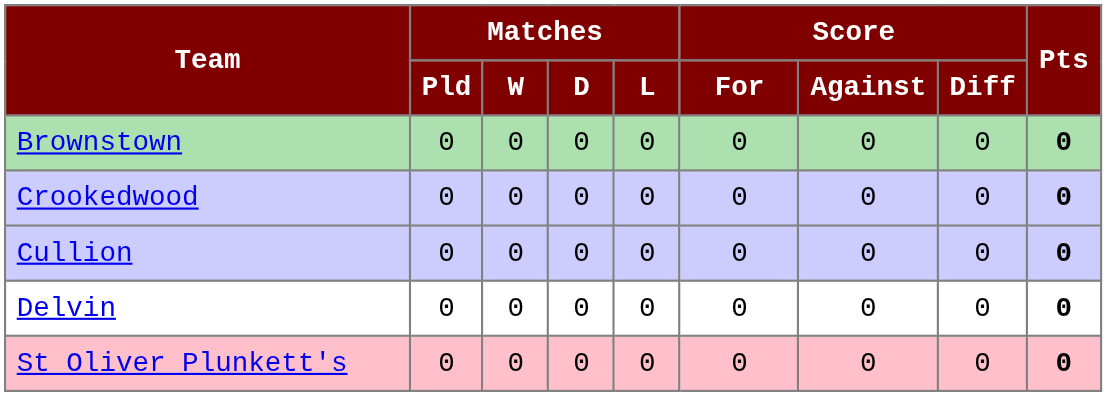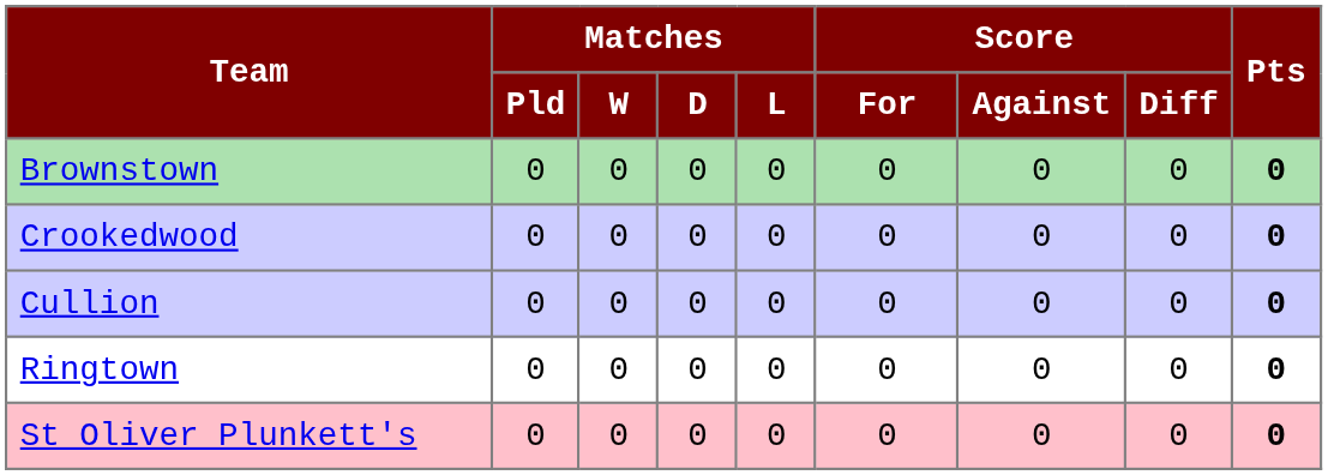- row: Delvin | 0 | 0 | 0 | 0 | 0 | 0 | 0 | 0
+ row: Ringtown | 0 | 0 | 0 | 0 | 0 | 0 | 0 | 0
